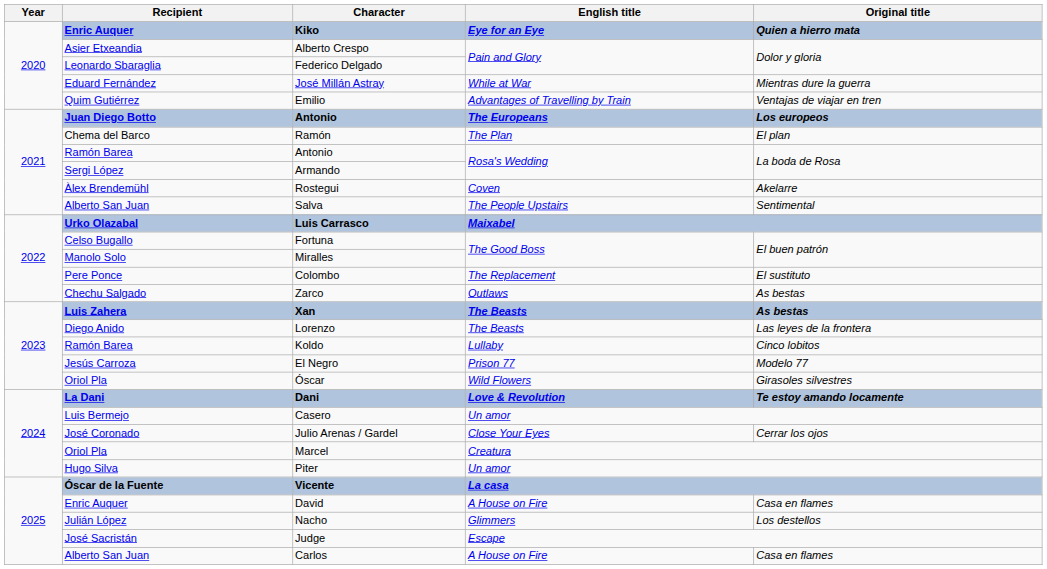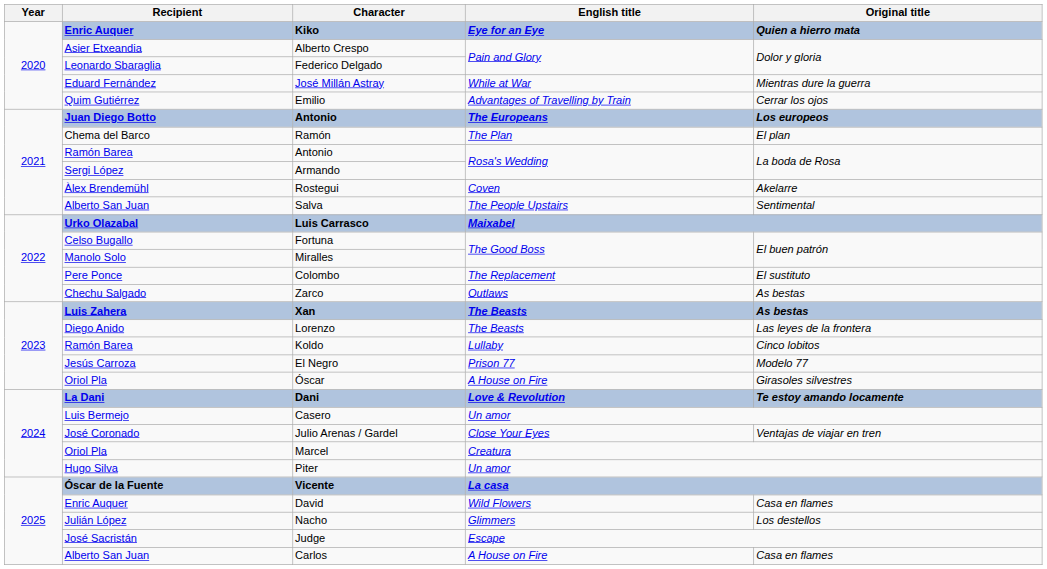Emilio | Original title: Ventajas de viajar en tren -> Cerrar los ojos
Óscar | English title: Wild Flowers -> A House on Fire
Julio Arenas / Gardel | Original title: Cerrar los ojos -> Ventajas de viajar en tren
David | English title: A House on Fire -> Wild Flowers
